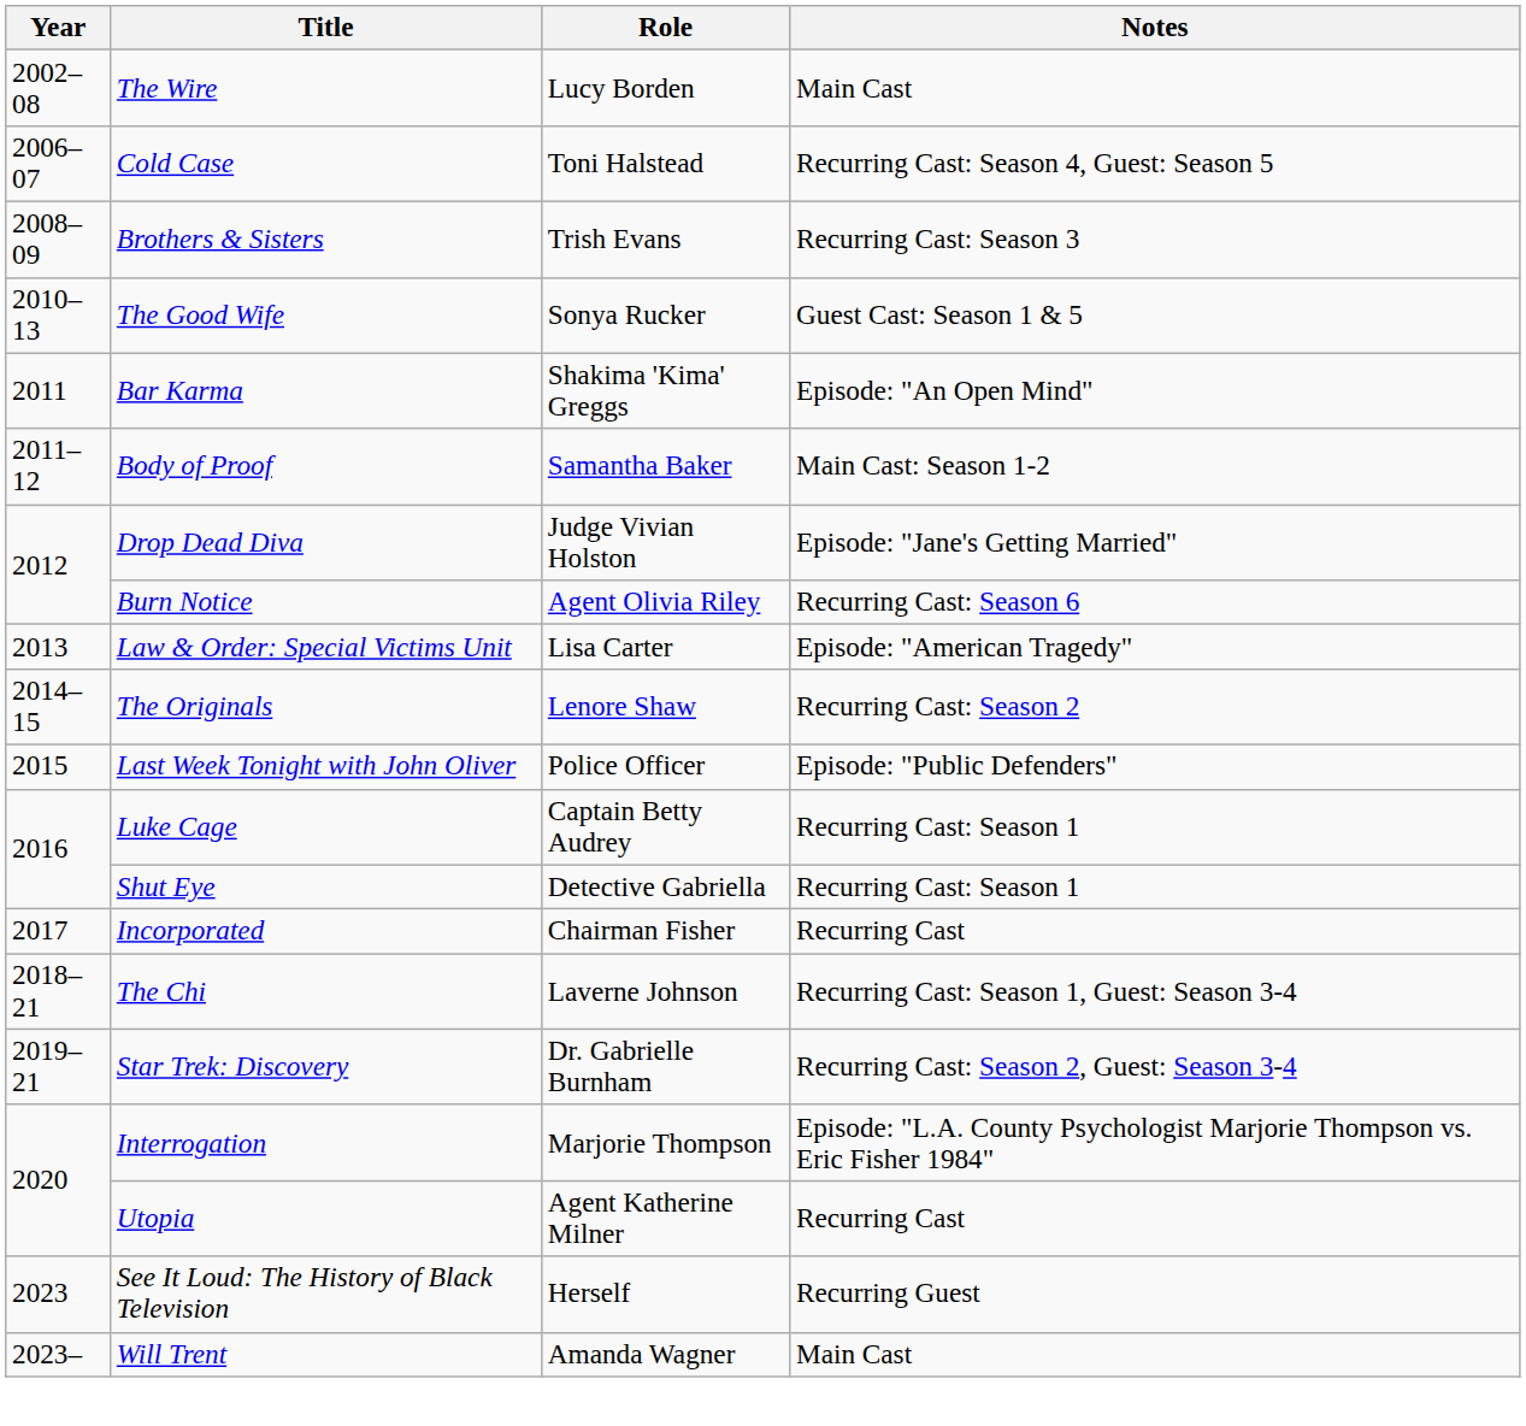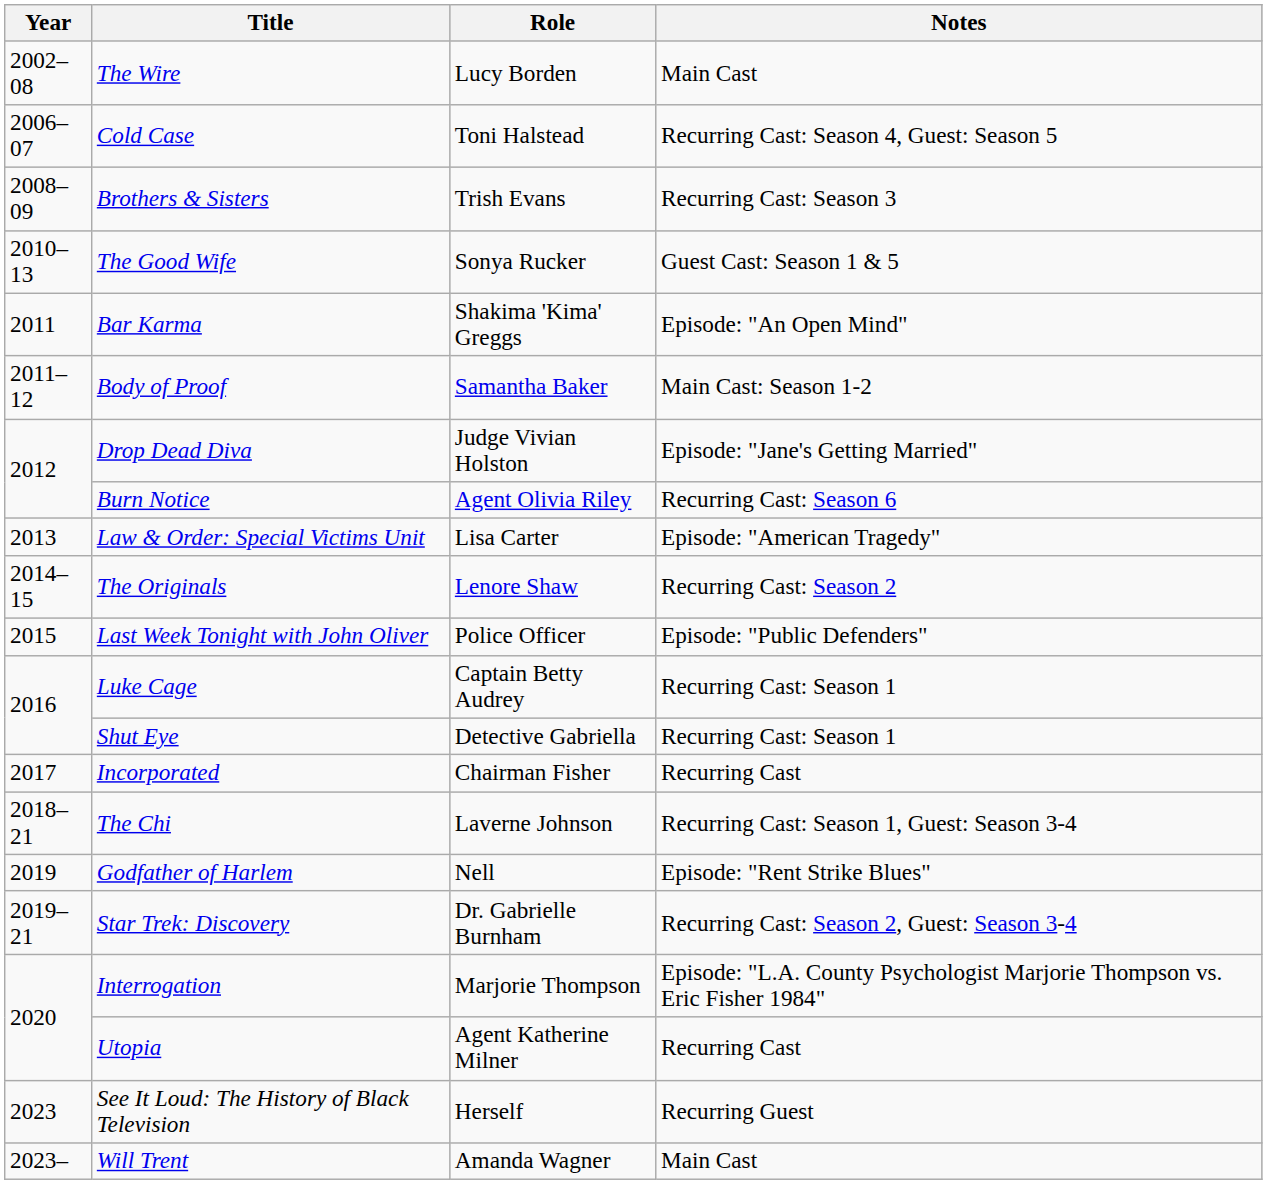+ row: 2019 | Godfather of Harlem | Nell | Episode: "Rent Strike Blues"
